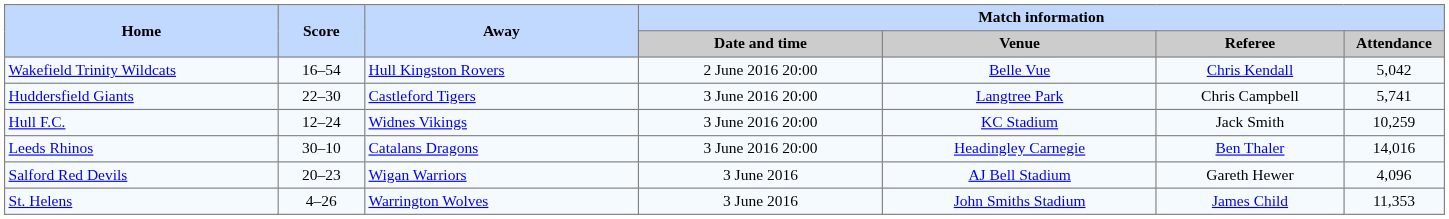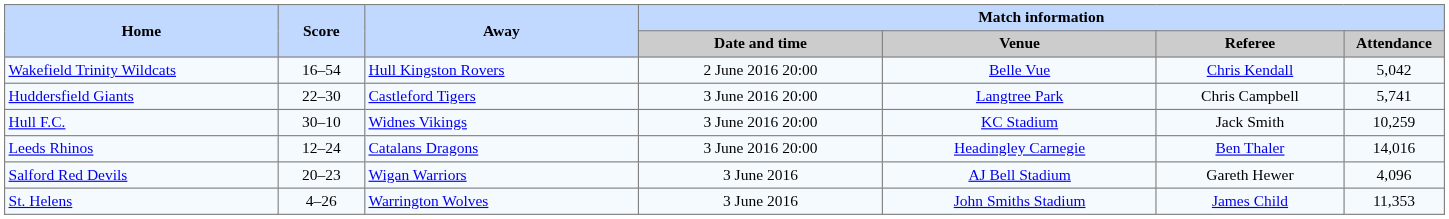Hull F.C. | Score: 12–24 -> 30–10
Leeds Rhinos | Score: 30–10 -> 12–24
